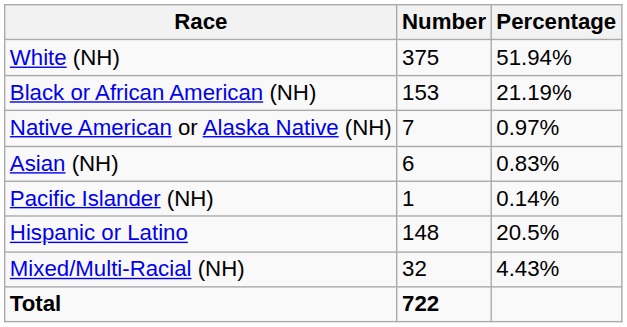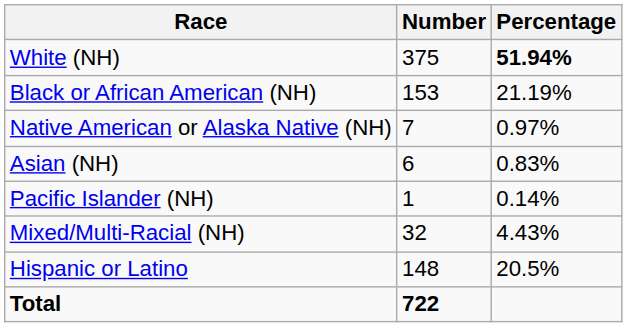White (NH) | Percentage: normal -> bold
rows swapped: Mixed/Multi-Racial (NH) <-> Hispanic or Latino
